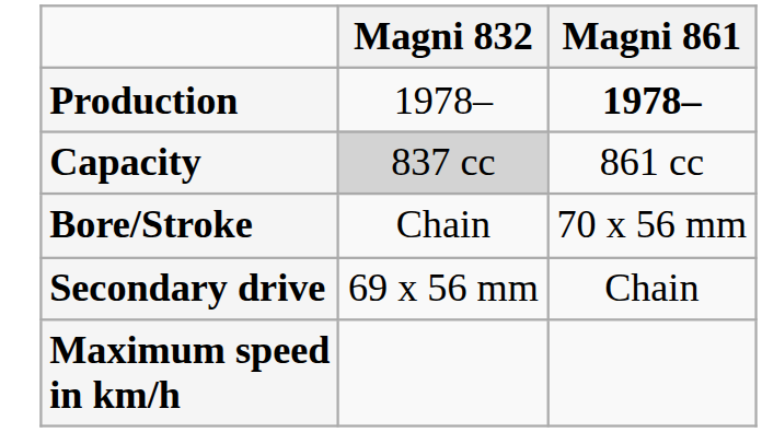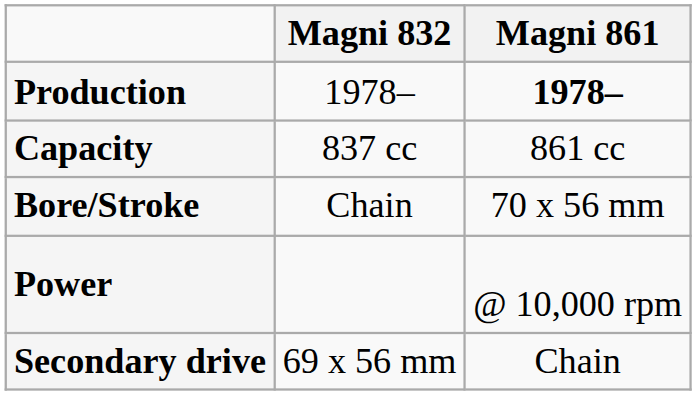Capacity | Magni 832: lightgrey background -> no background
+ row: Power | @ 10,000 rpm
- row: Maximum speed in km/h
